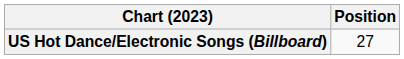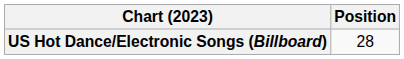US Hot Dance/Electronic Songs (Billboard) | Position: 27 -> 28
